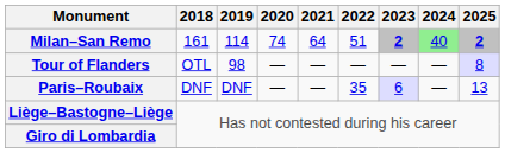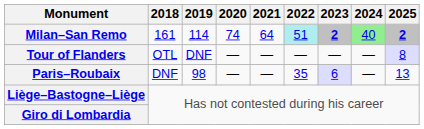Milan–San Remo | 2022: no background -> paleturquoise background
Tour of Flanders | 2019: 98 -> DNF
Paris–Roubaix | 2019: DNF -> 98
